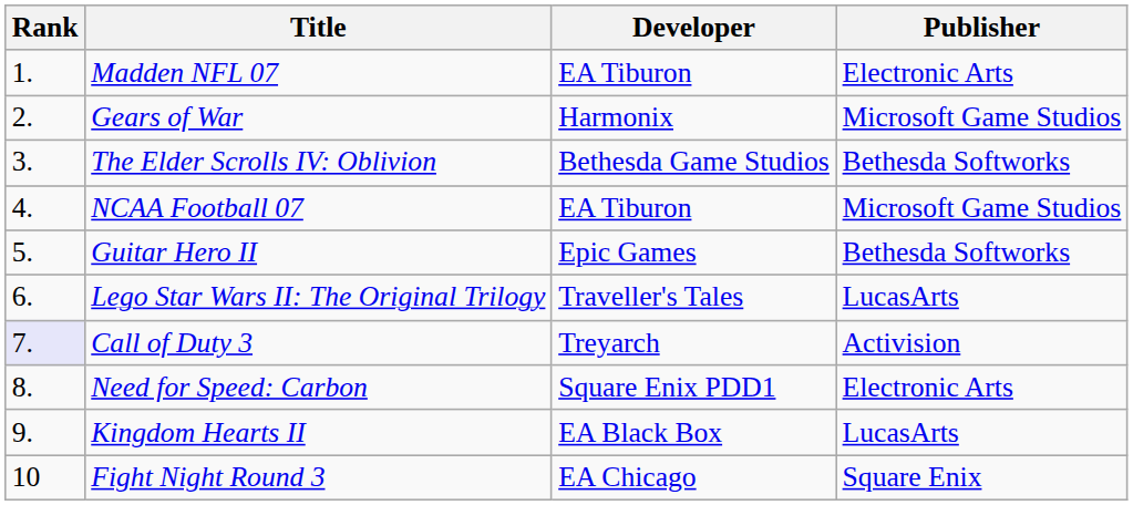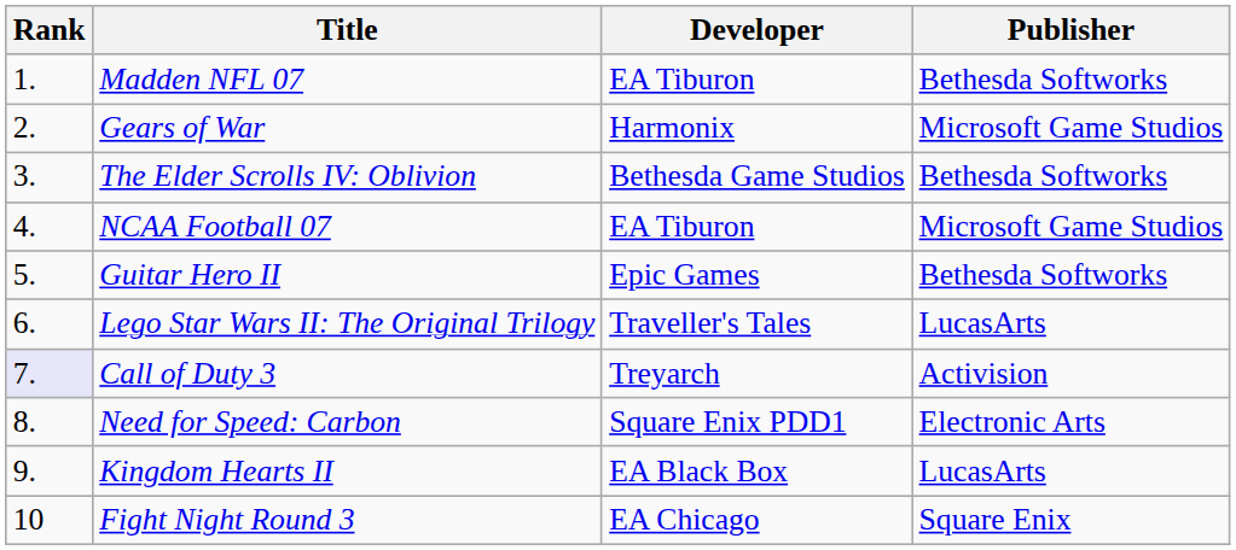Madden NFL 07 | Publisher: Electronic Arts -> Bethesda Softworks
